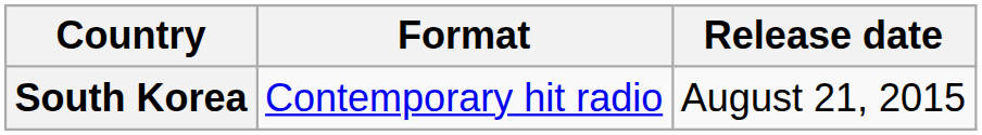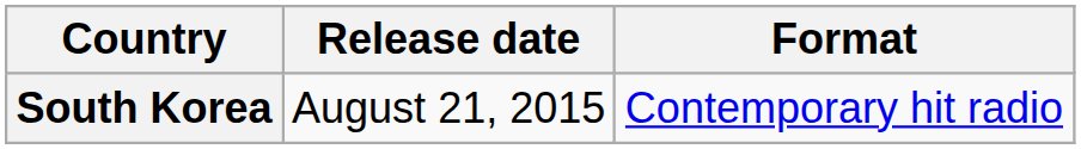columns swapped: Release date <-> Format
